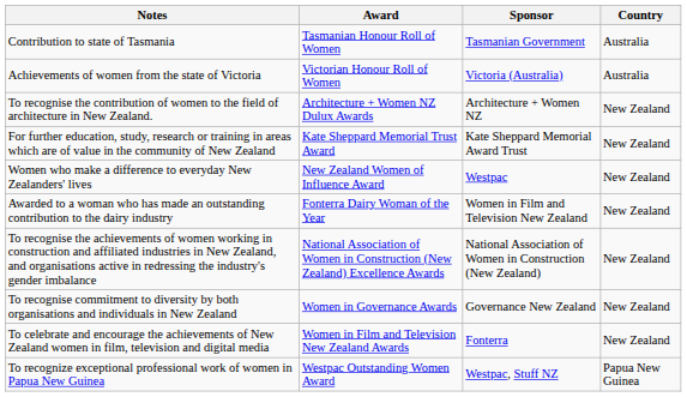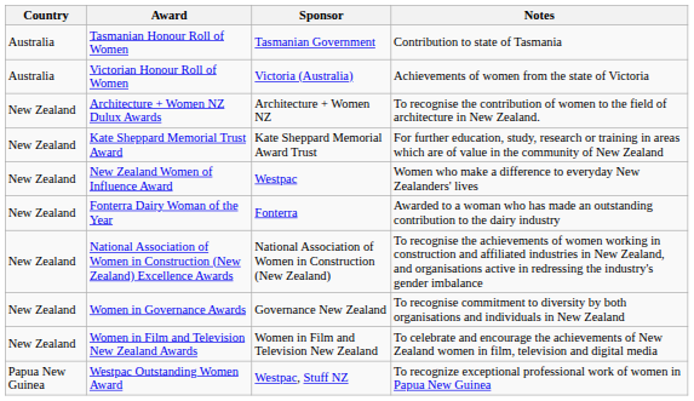columns swapped: Country <-> Notes
Fonterra Dairy Woman of the Year | Sponsor: Women in Film and Television New Zealand -> Fonterra
Women in Film and Television New Zealand Awards | Sponsor: Fonterra -> Women in Film and Television New Zealand
